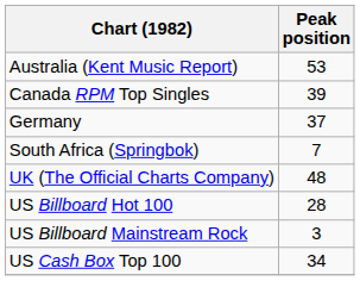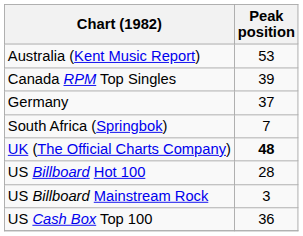UK (The Official Charts Company) | Peak position: normal -> bold
US Cash Box Top 100 | Peak position: 34 -> 36
